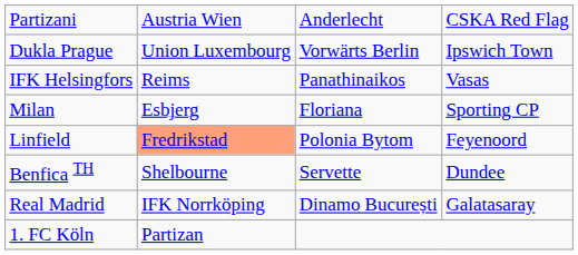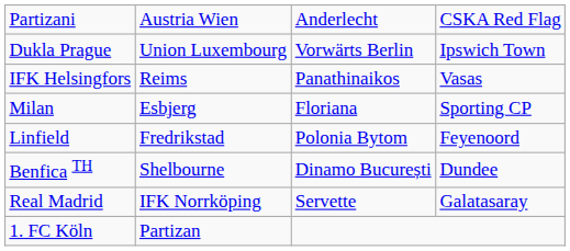Linfield | column 2: lightsalmon background -> no background
Benfica TH | column 3: Servette -> Dinamo București
Real Madrid | column 3: Dinamo București -> Servette
